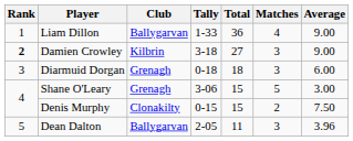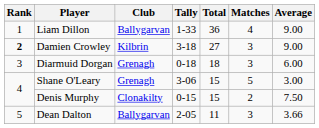Dean Dalton | Average: 3.96 -> 3.66
